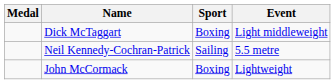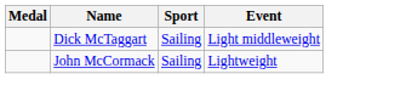Dick McTaggart | Sport: Boxing -> Sailing
- row: Neil Kennedy-Cochran-Patrick | Sailing | 5.5 metre
John McCormack | Sport: Boxing -> Sailing
